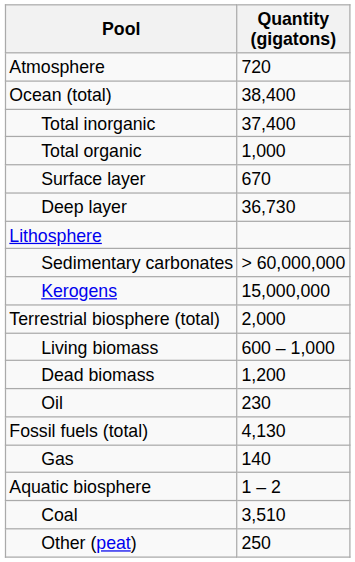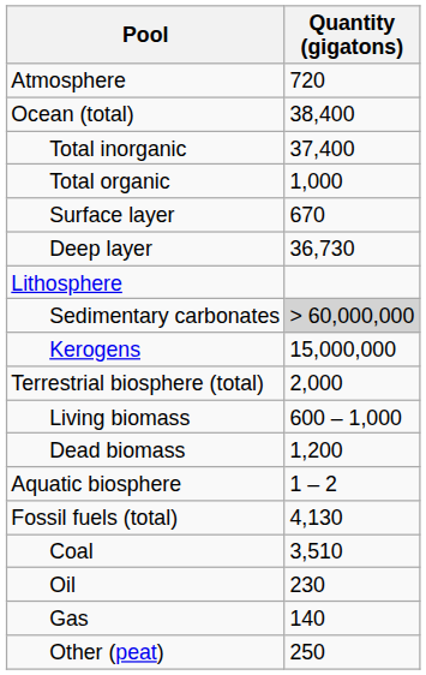Sedimentary carbonates | Quantity (gigatons): no background -> lightgrey background
rows swapped: Aquatic biosphere <-> Oil
rows swapped: Coal <-> Gas
